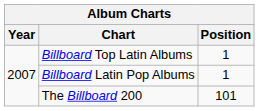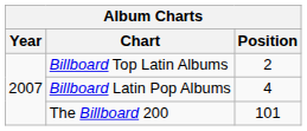Billboard Top Latin Albums | Position: 1 -> 2
Billboard Latin Pop Albums | Position: 1 -> 4
